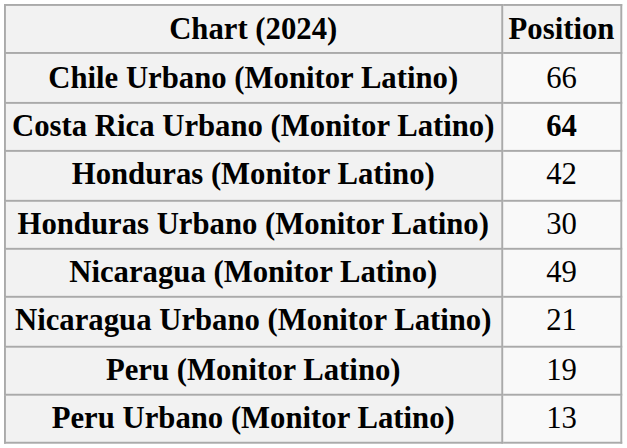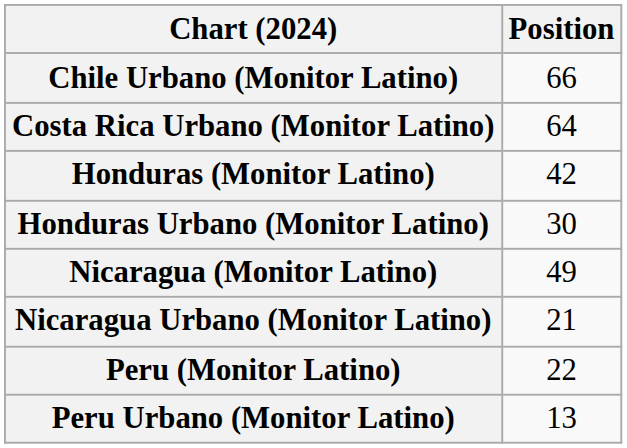Costa Rica Urbano (Monitor Latino) | Position: bold -> normal
Peru (Monitor Latino) | Position: 19 -> 22
